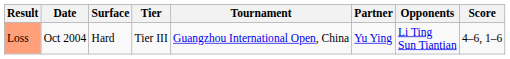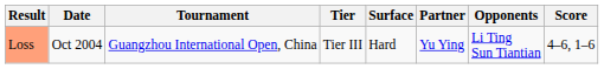columns swapped: Tournament <-> Surface
